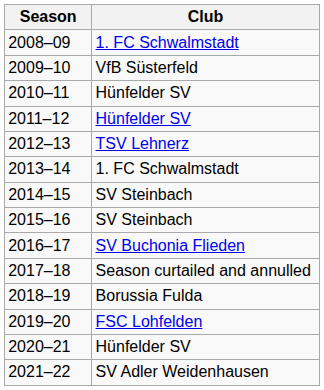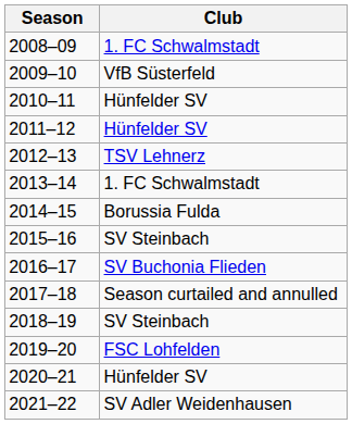2014–15 | Club: SV Steinbach -> Borussia Fulda
2018–19 | Club: Borussia Fulda -> SV Steinbach
